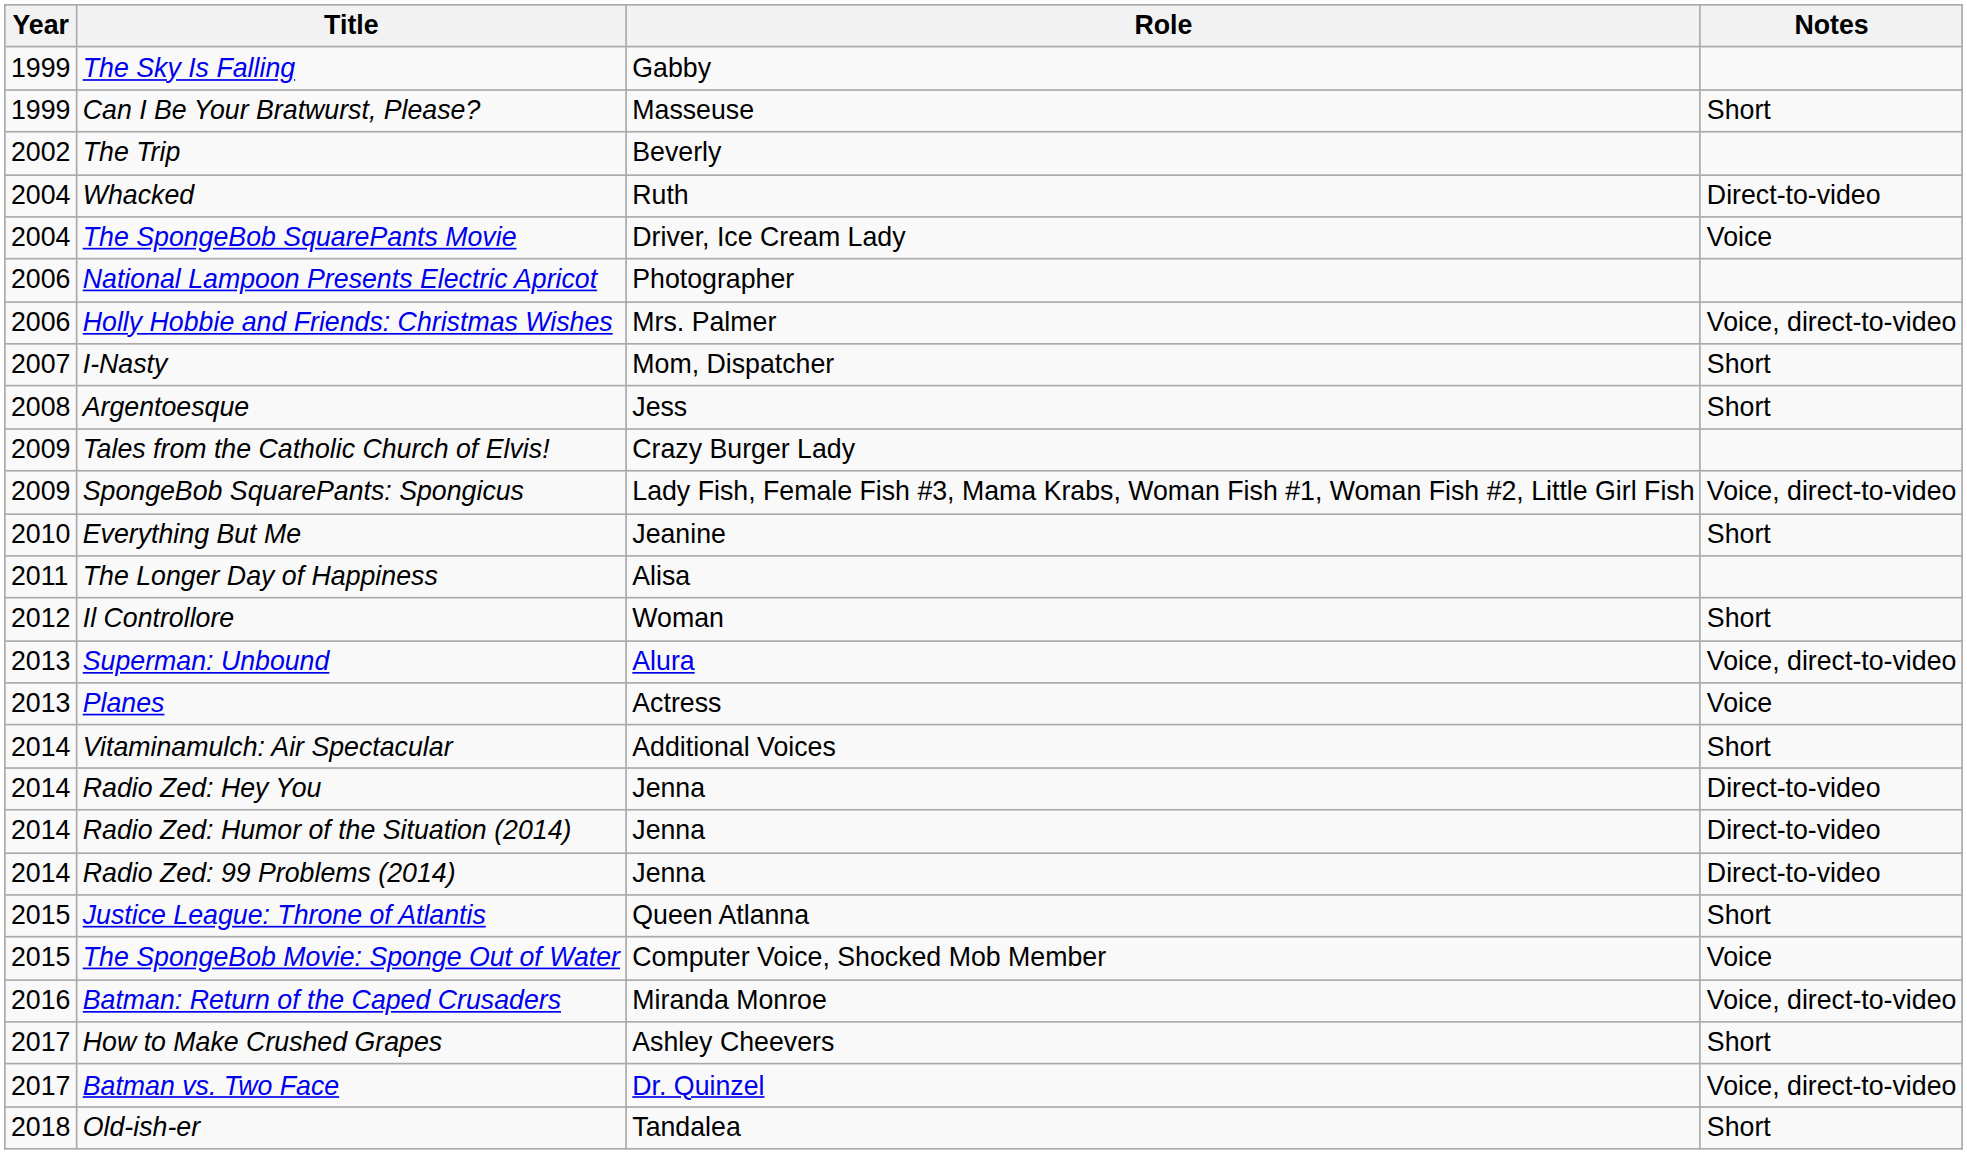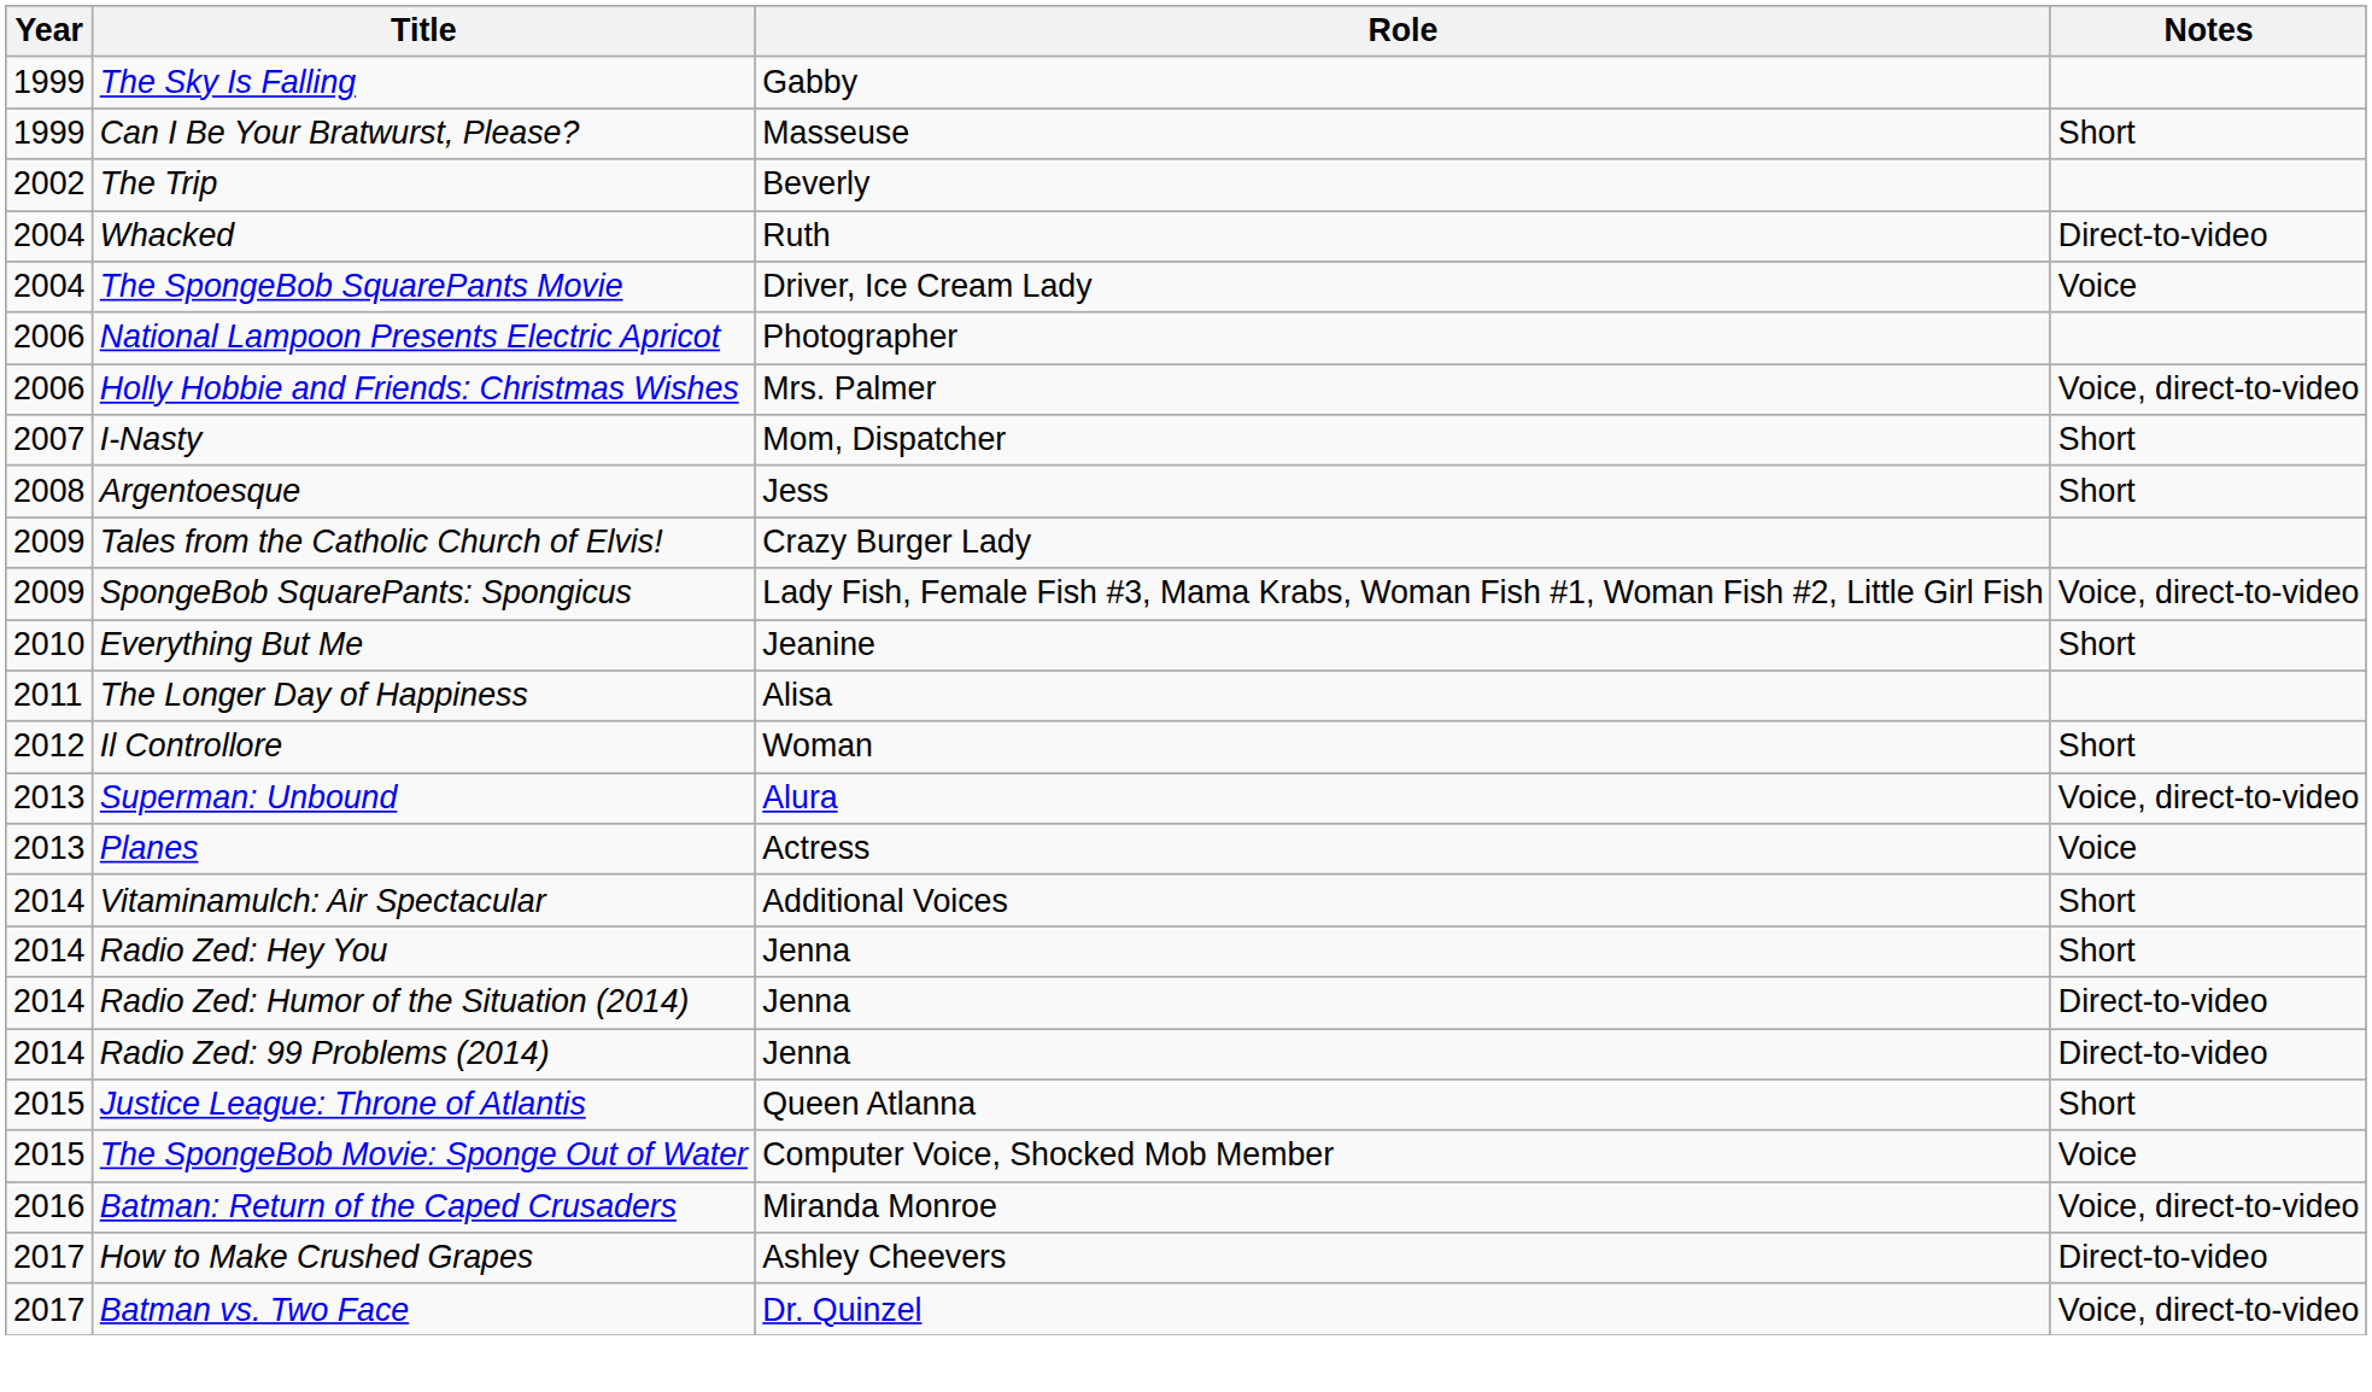Radio Zed: Hey You | Notes: Direct-to-video -> Short
How to Make Crushed Grapes | Notes: Short -> Direct-to-video
- row: 2018 | Old-ish-er | Tandalea | Short
